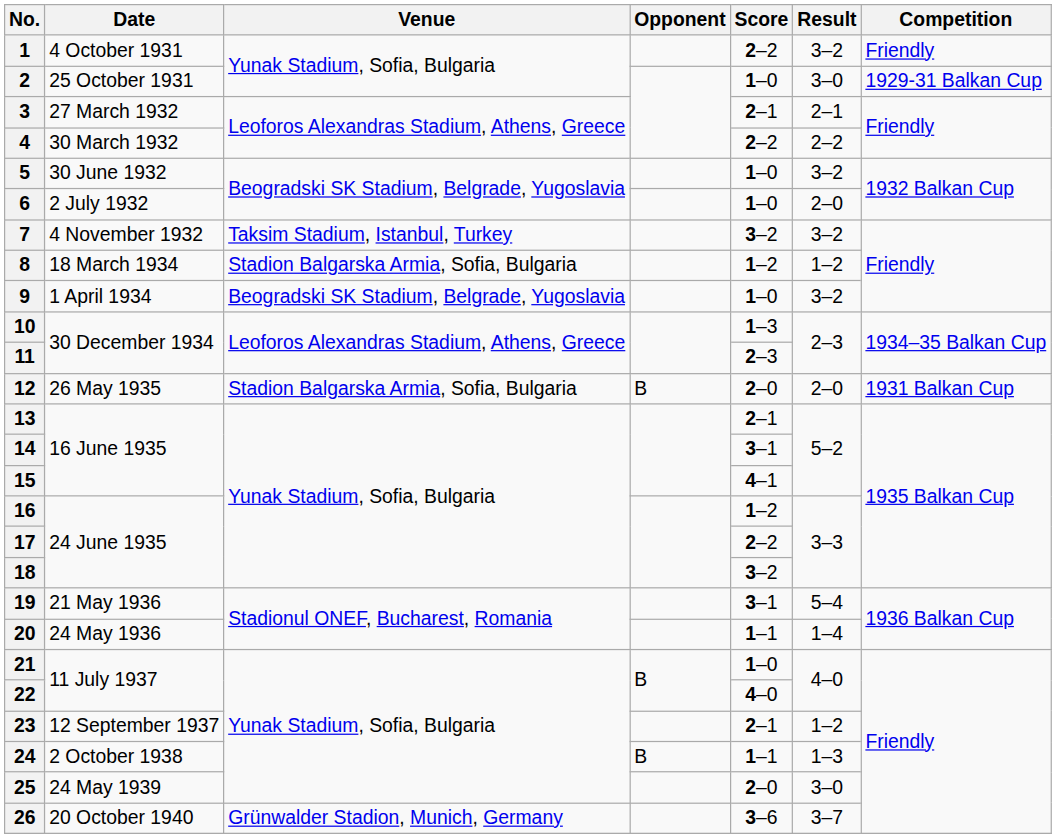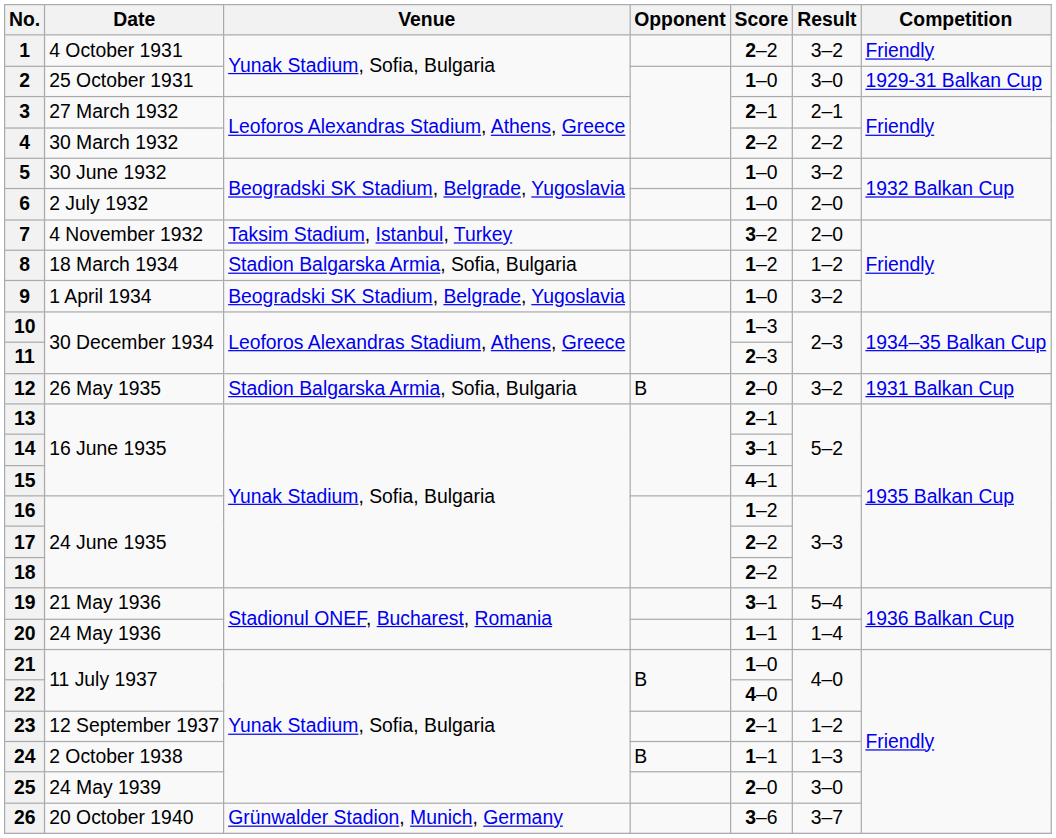7 | Result: 3–2 -> 2–0
12 | Result: 2–0 -> 3–2
18 | Score: 3–2 -> 2–2
